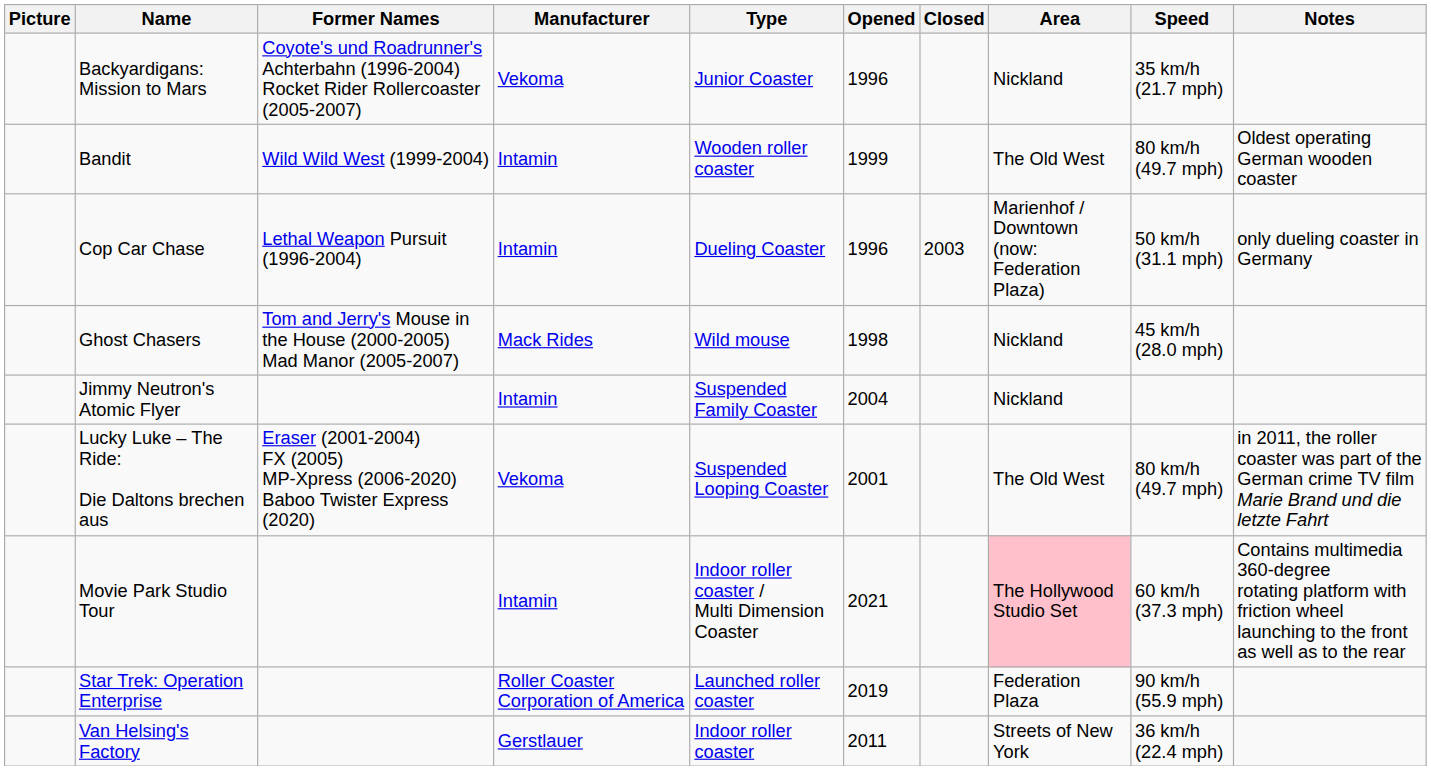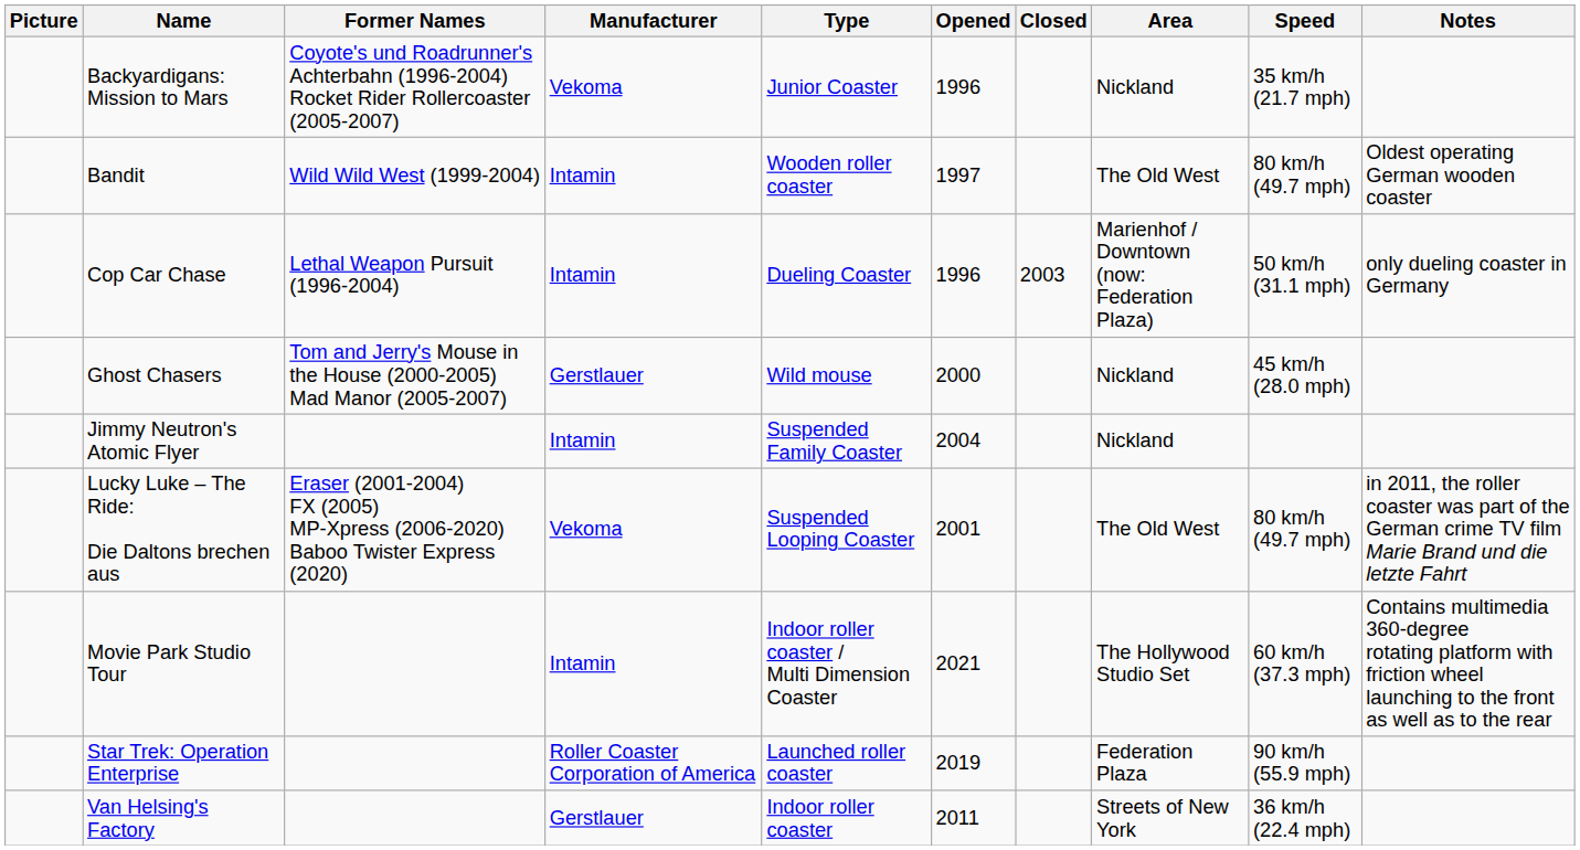Bandit | Opened: 1999 -> 1997
Ghost Chasers | Manufacturer: Mack Rides -> Gerstlauer
Ghost Chasers | Opened: 1998 -> 2000
Movie Park Studio Tour | Area: pink background -> no background
